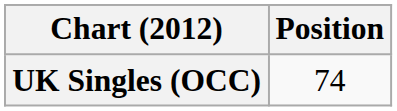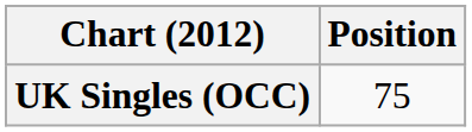UK Singles (OCC) | Position: 74 -> 75
